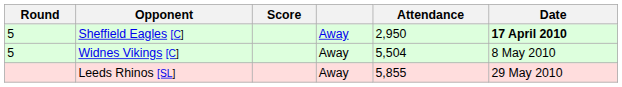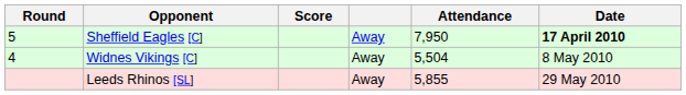Sheffield Eagles [C] | Attendance: 2,950 -> 7,950
Widnes Vikings [C] | Round: 5 -> 4
